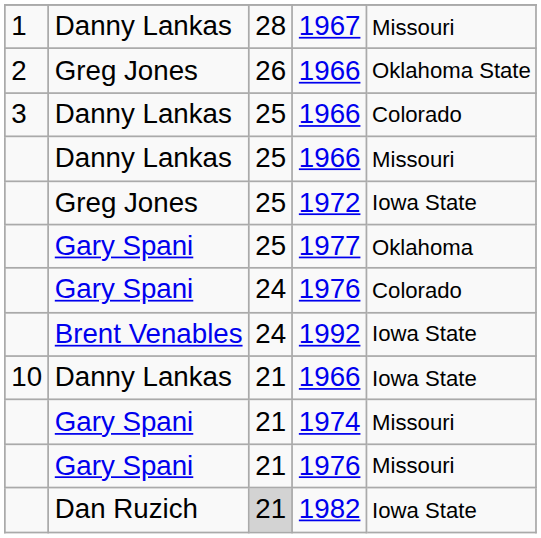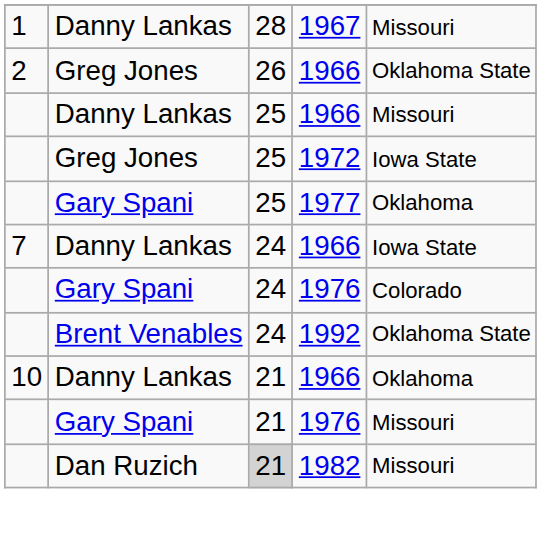- row: 3 | Danny Lankas | 25 | 1966 | Colorado
+ row: 7 | Danny Lankas | 24 | 1966 | Iowa State
1992 | column 5: Iowa State -> Oklahoma State
10 / 1966 | column 5: Iowa State -> Oklahoma
- row: Gary Spani | 21 | 1974 | Missouri
1982 | column 5: Iowa State -> Missouri
